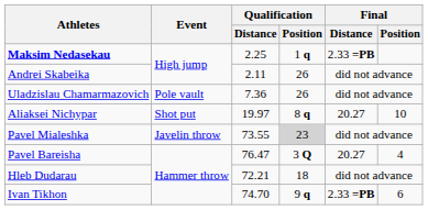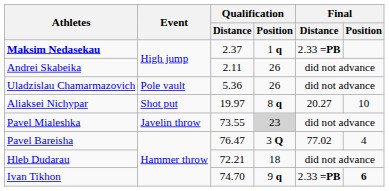Maksim Nedasekau | Qualification / Distance: 2.25 -> 2.37
Uladzislau Chamarmazovich | Qualification / Distance: 7.36 -> 5.36
Pavel Bareisha | Final / Distance: 20.27 -> 77.02
Ivan Tikhon | Final / Position: normal -> bold
